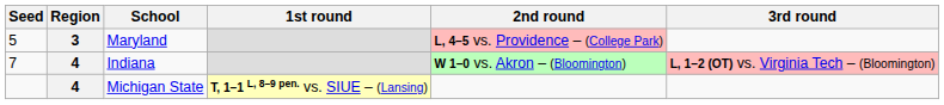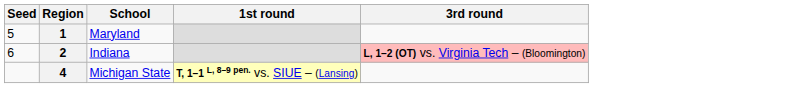- column: 2nd round | L, 4–5 vs. Providence – (College Park) | W 1–0 vs. Akron – (Bloomington)
Maryland | Region: 3 -> 1
Indiana | Seed: 7 -> 6
Indiana | Region: 4 -> 2
